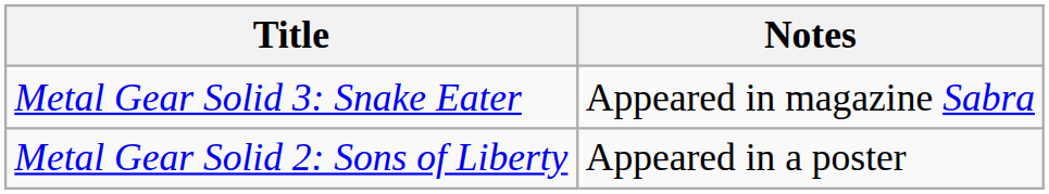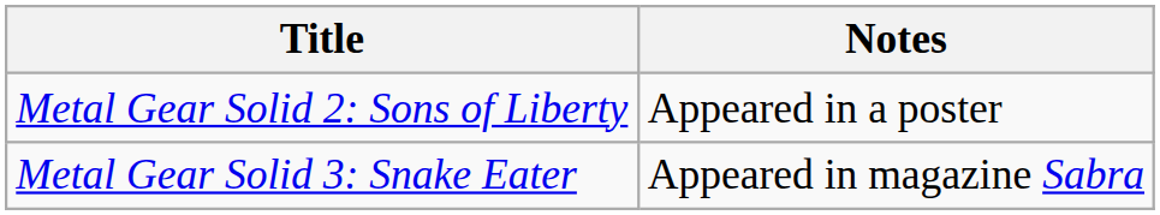rows swapped: Metal Gear Solid 2: Sons of Liberty <-> Metal Gear Solid 3: Snake Eater
